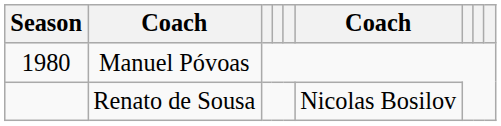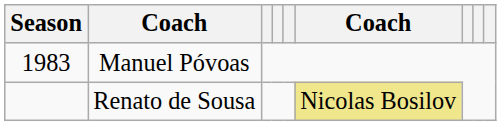Manuel Póvoas | Season: 1980 -> 1983
Renato de Sousa | column 6: no background -> khaki background
